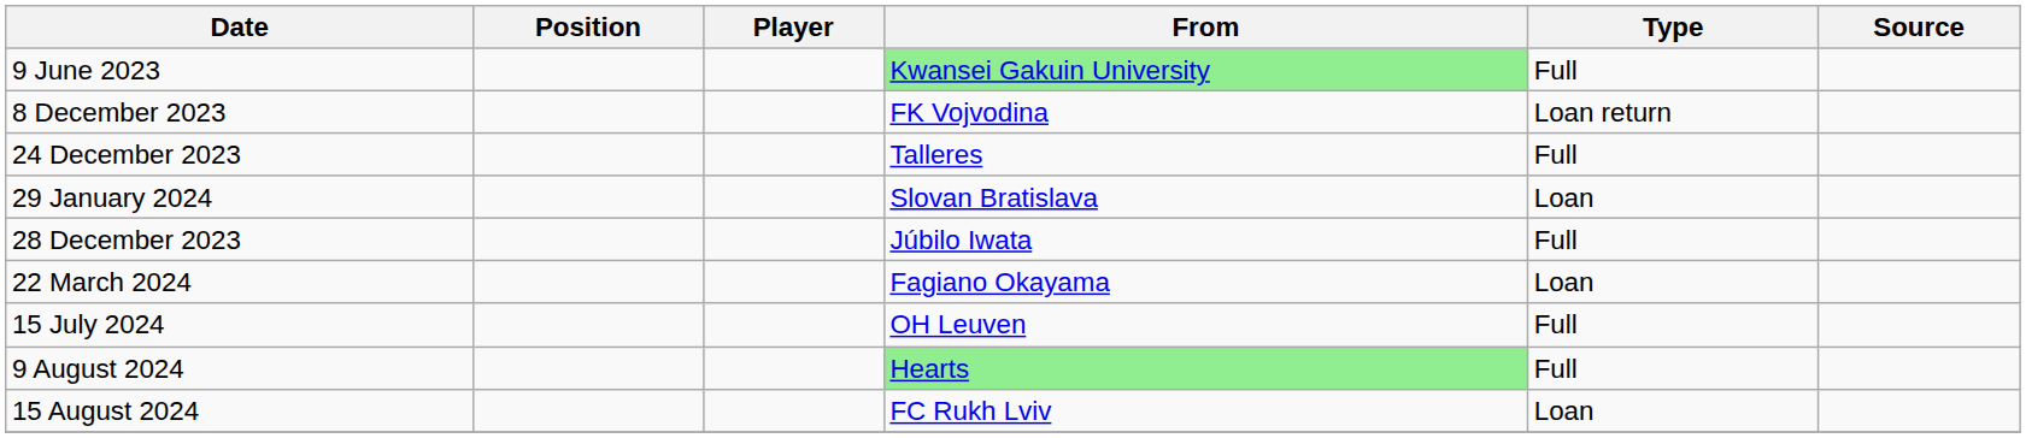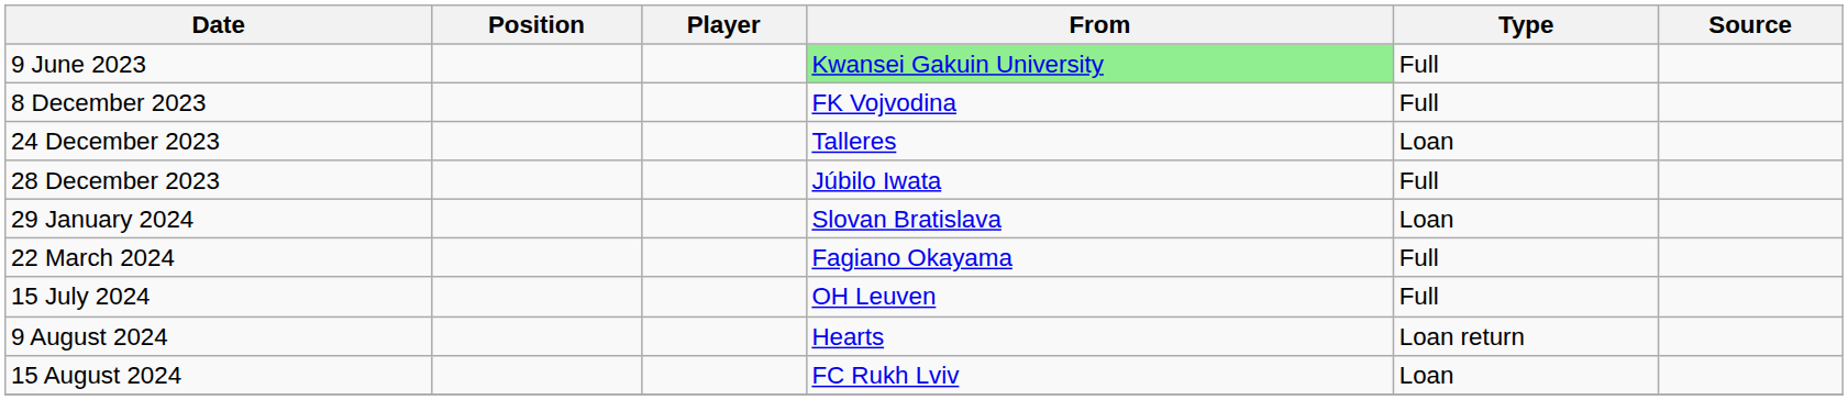8 December 2023 | Type: Loan return -> Full
24 December 2023 | Type: Full -> Loan
rows swapped: 28 December 2023 <-> 29 January 2024
22 March 2024 | Type: Loan -> Full
9 August 2024 | From: lightgreen background -> no background
9 August 2024 | Type: Full -> Loan return
